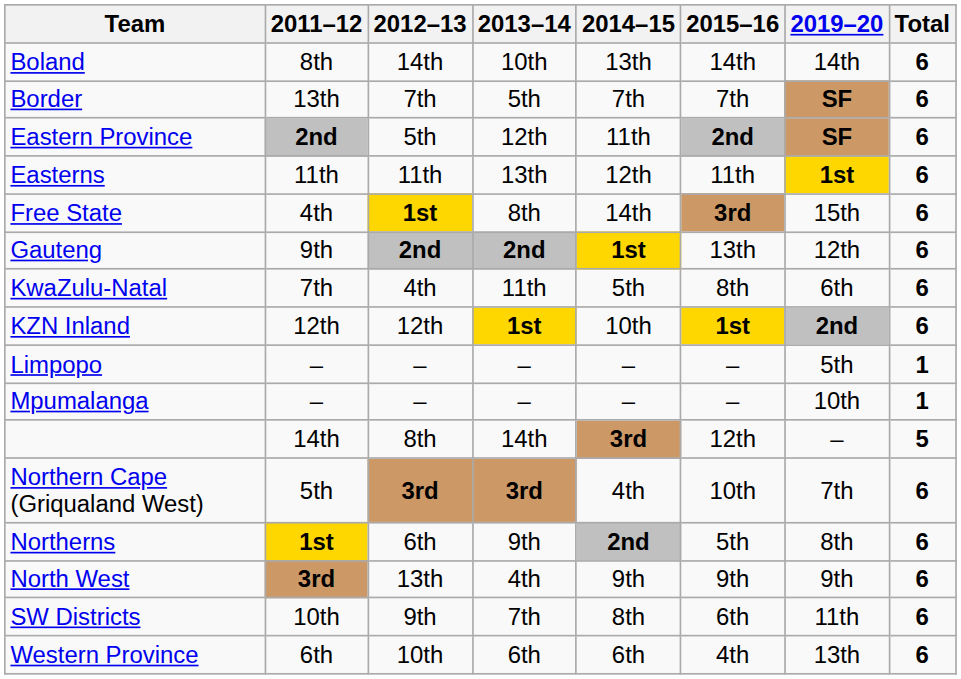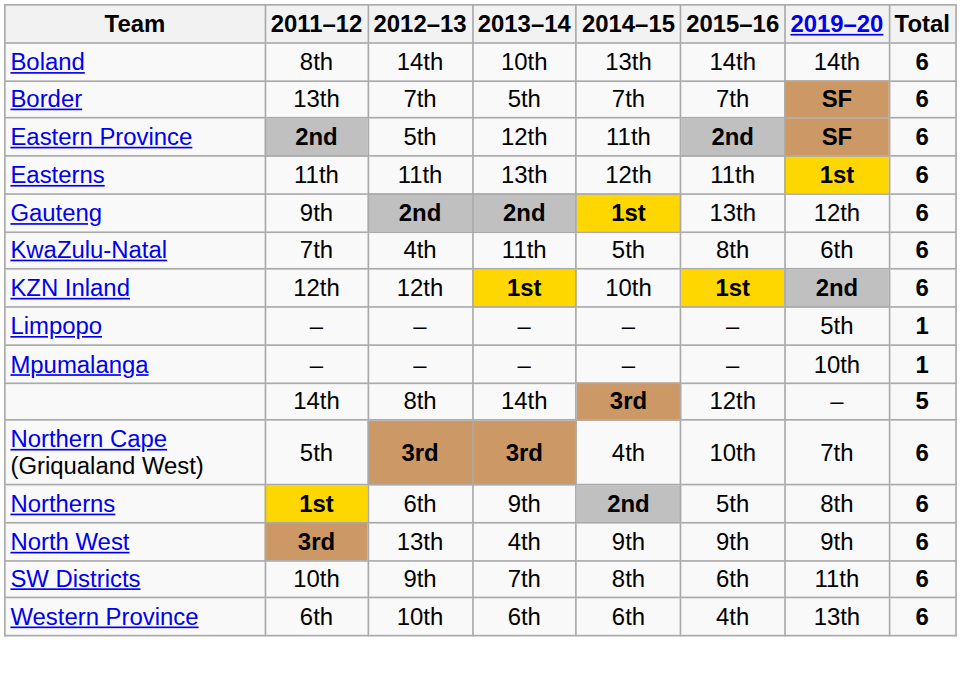- row: Free State | 4th | 1st | 8th | 14th | 3rd | 15th | 6
